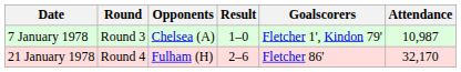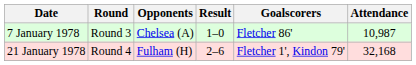7 January 1978 | Goalscorers: Fletcher 1', Kindon 79' -> Fletcher 86'
21 January 1978 | Goalscorers: Fletcher 86' -> Fletcher 1', Kindon 79'
21 January 1978 | Attendance: 32,170 -> 32,168
